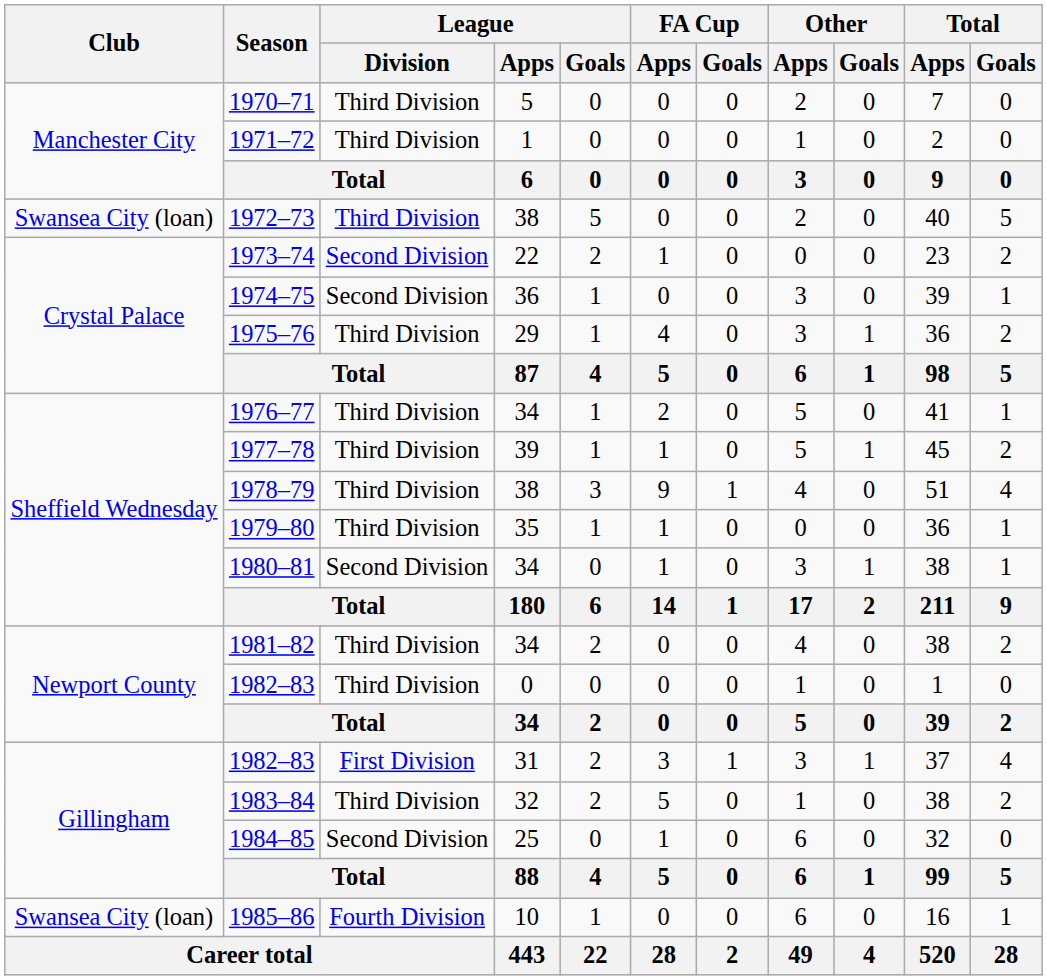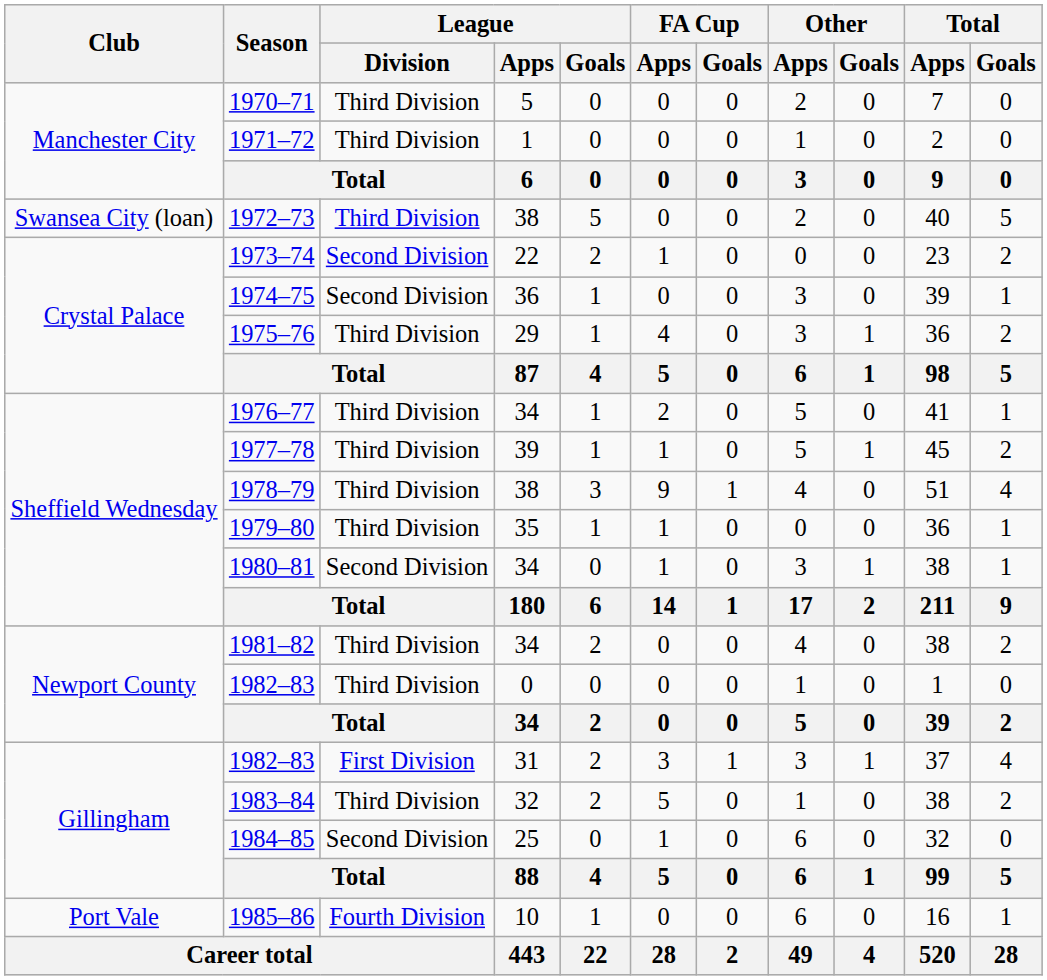1985–86 | Club: Swansea City (loan) -> Port Vale
